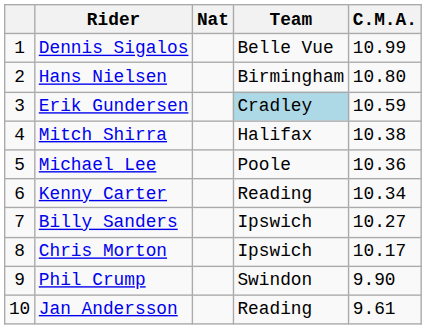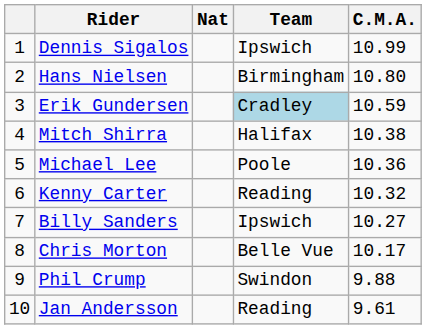Dennis Sigalos | Team: Belle Vue -> Ipswich
Kenny Carter | C.M.A.: 10.34 -> 10.32
Chris Morton | Team: Ipswich -> Belle Vue
Phil Crump | C.M.A.: 9.90 -> 9.88
